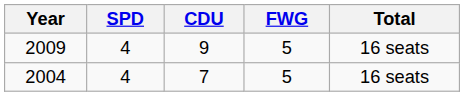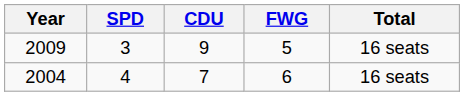2009 | SPD: 4 -> 3
2004 | FWG: 5 -> 6
